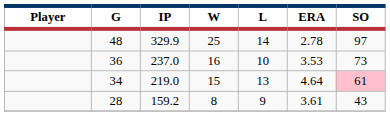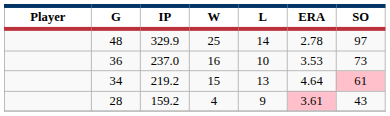34 | IP: 219.0 -> 219.2
28 | W: 8 -> 4
28 | ERA: no background -> pink background
